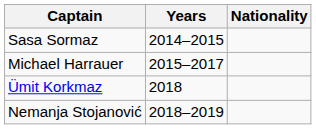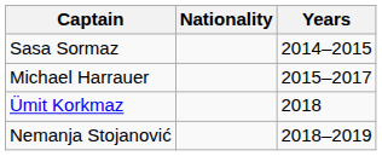columns swapped: Nationality <-> Years
